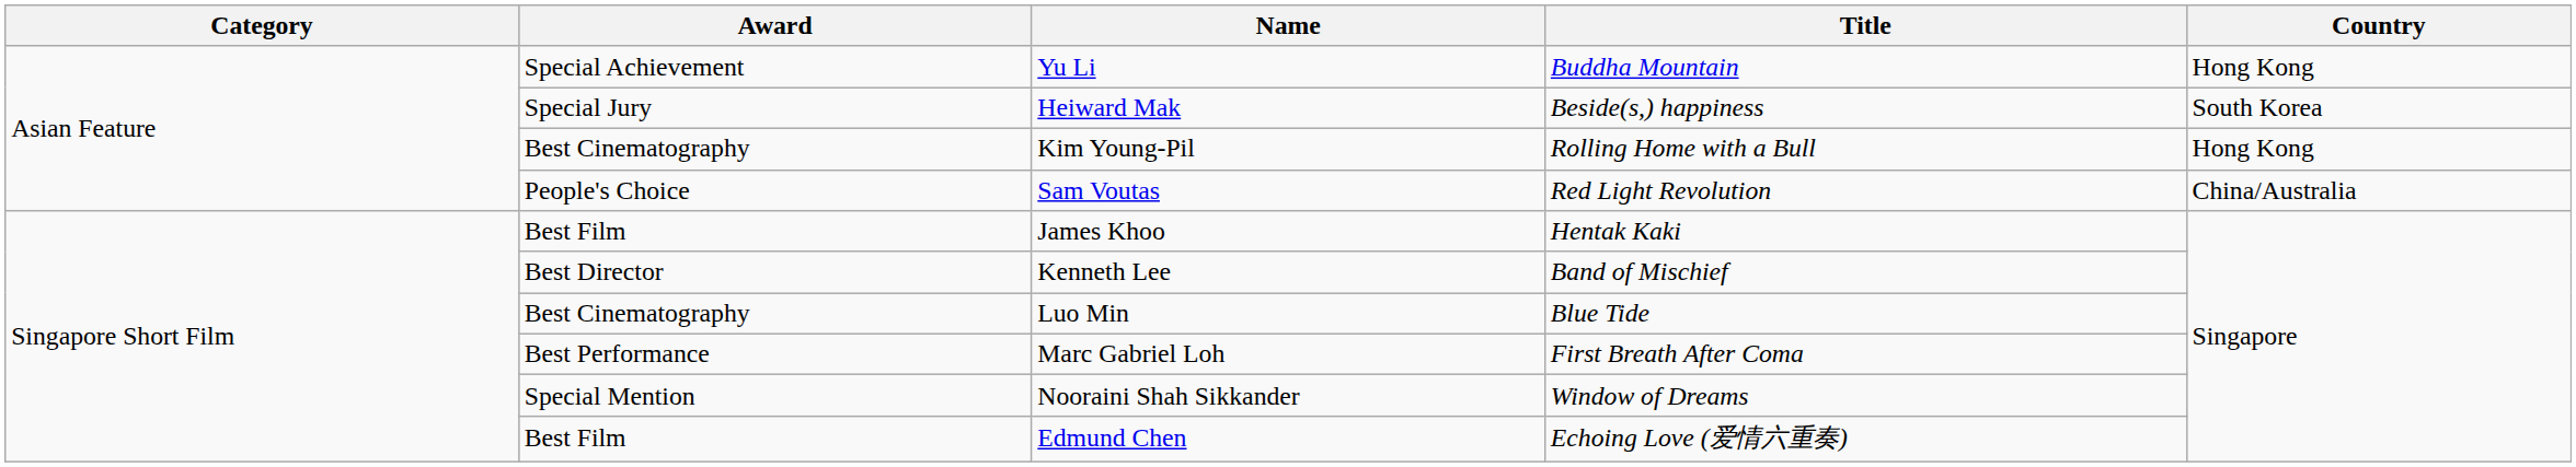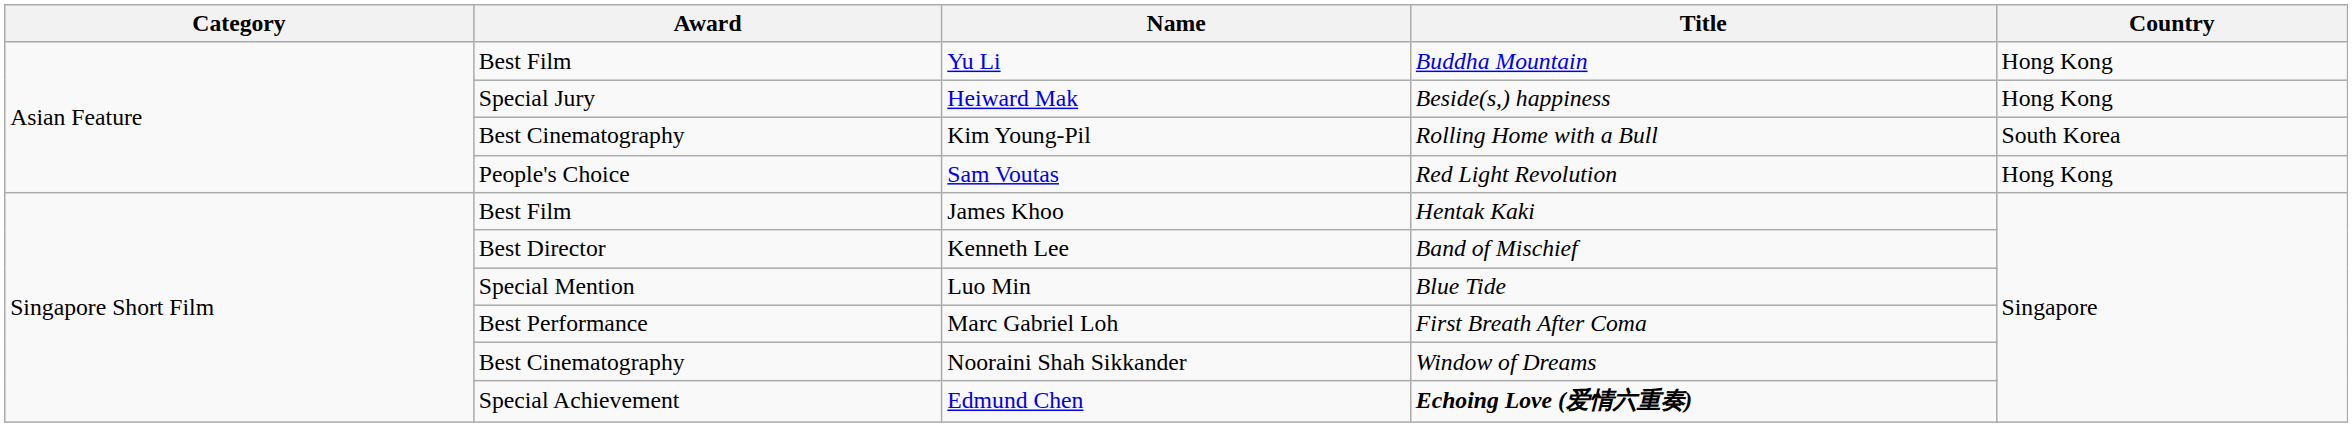Yu Li | Award: Special Achievement -> Best Film
Heiward Mak | Country: South Korea -> Hong Kong
Kim Young-Pil | Country: Hong Kong -> South Korea
Sam Voutas | Country: China/Australia -> Hong Kong
Luo Min | Award: Best Cinematography -> Special Mention
Nooraini Shah Sikkander | Award: Special Mention -> Best Cinematography
Edmund Chen | Award: Best Film -> Special Achievement
Edmund Chen | Title: normal -> bold
